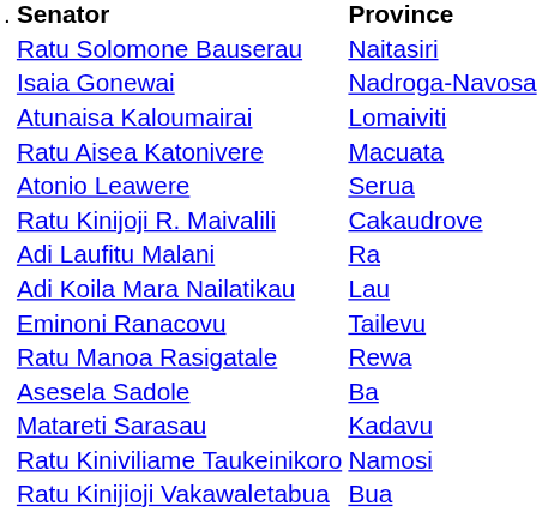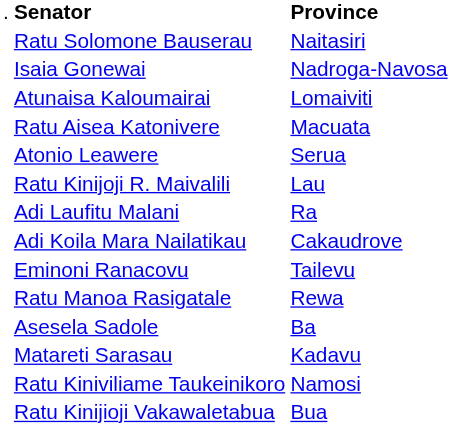Ratu Kinijoji R. Maivalili | column 3: Cakaudrove -> Lau
Adi Koila Mara Nailatikau | column 3: Lau -> Cakaudrove
